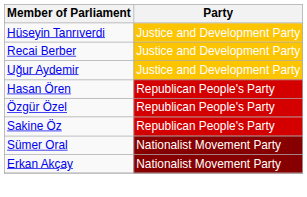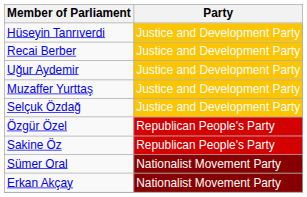+ row: Muzaffer Yurttaş | Justice and Development Party
+ row: Selçuk Özdağ | Justice and Development Party
- row: Hasan Ören | Republican People's Party
